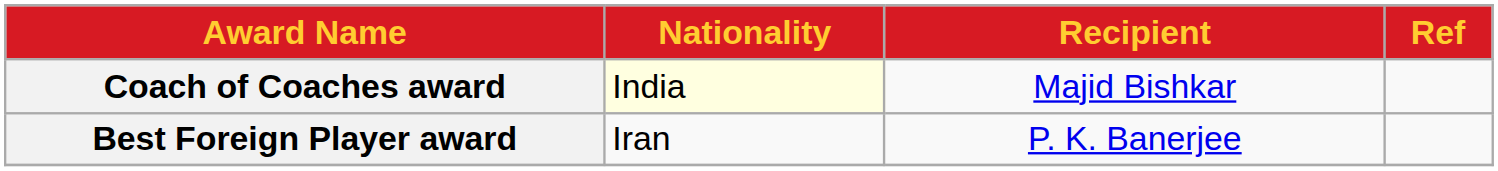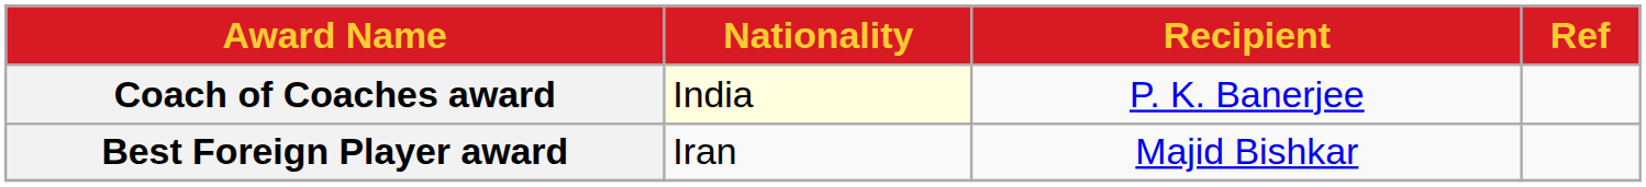Coach of Coaches award | Recipient: Majid Bishkar -> P. K. Banerjee
Best Foreign Player award | Recipient: P. K. Banerjee -> Majid Bishkar
